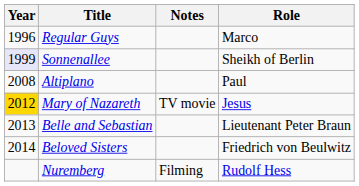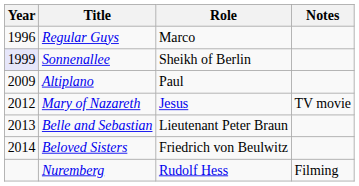columns swapped: Role <-> Notes
Altiplano | Year: 2008 -> 2009
Mary of Nazareth | Year: gold background -> no background
